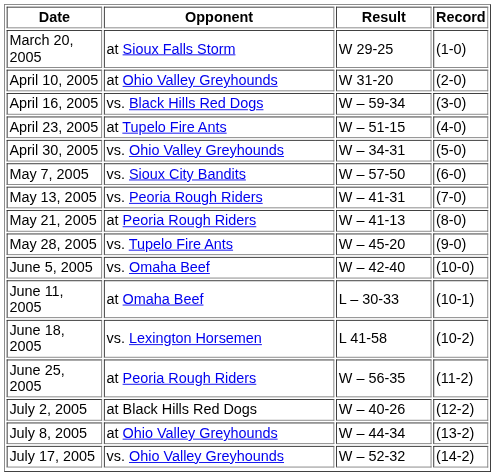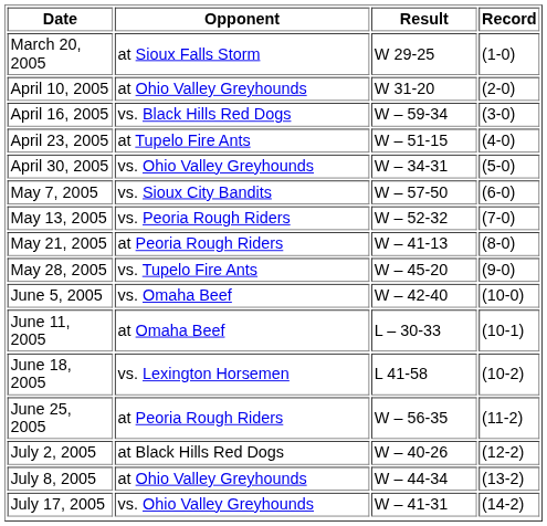May 13, 2005 | Result: W – 41-31 -> W – 52-32
July 17, 2005 | Result: W – 52-32 -> W – 41-31
